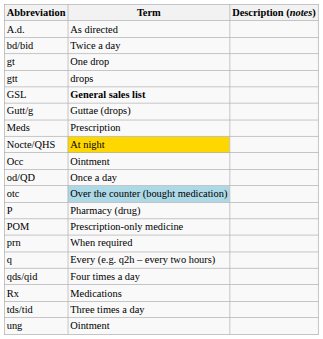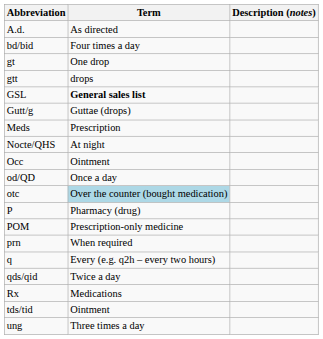bd/bid | Term: Twice a day -> Four times a day
Nocte/QHS | Term: gold background -> no background
qds/qid | Term: Four times a day -> Twice a day
tds/tid | Term: Three times a day -> Ointment
ung | Term: Ointment -> Three times a day
